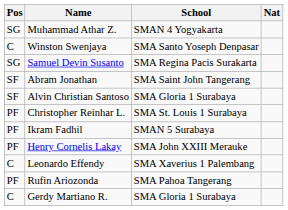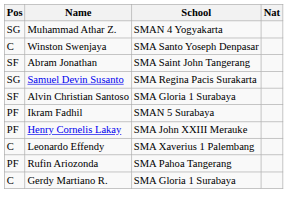rows swapped: Abram Jonathan <-> Samuel Devin Susanto
- row: PF | Christopher Reinhar L. | SMA St. Louis 1 Surabaya
